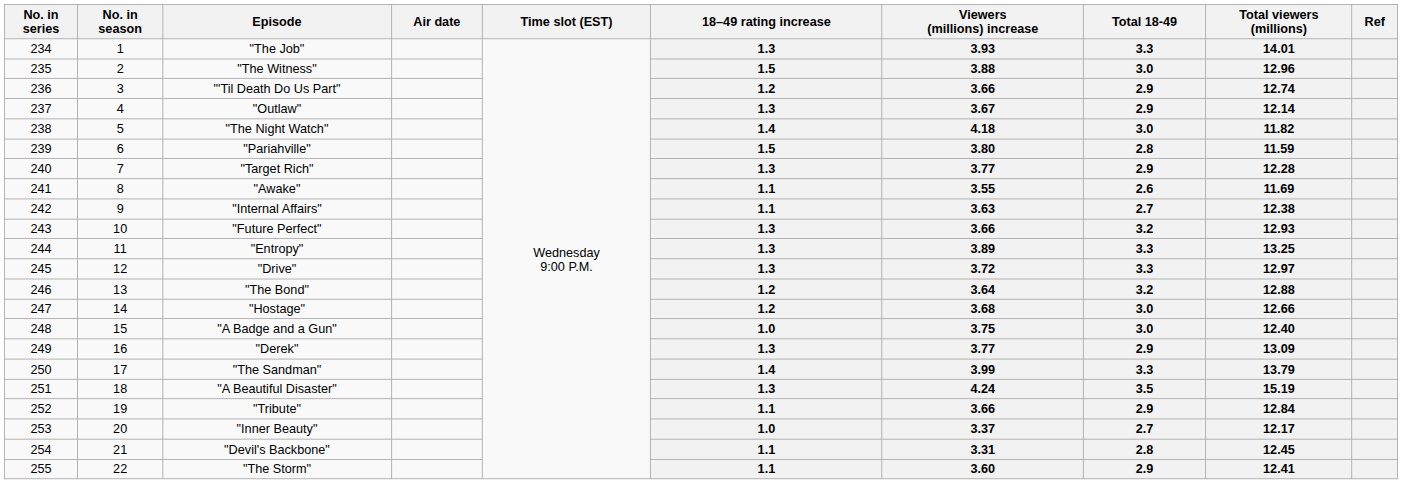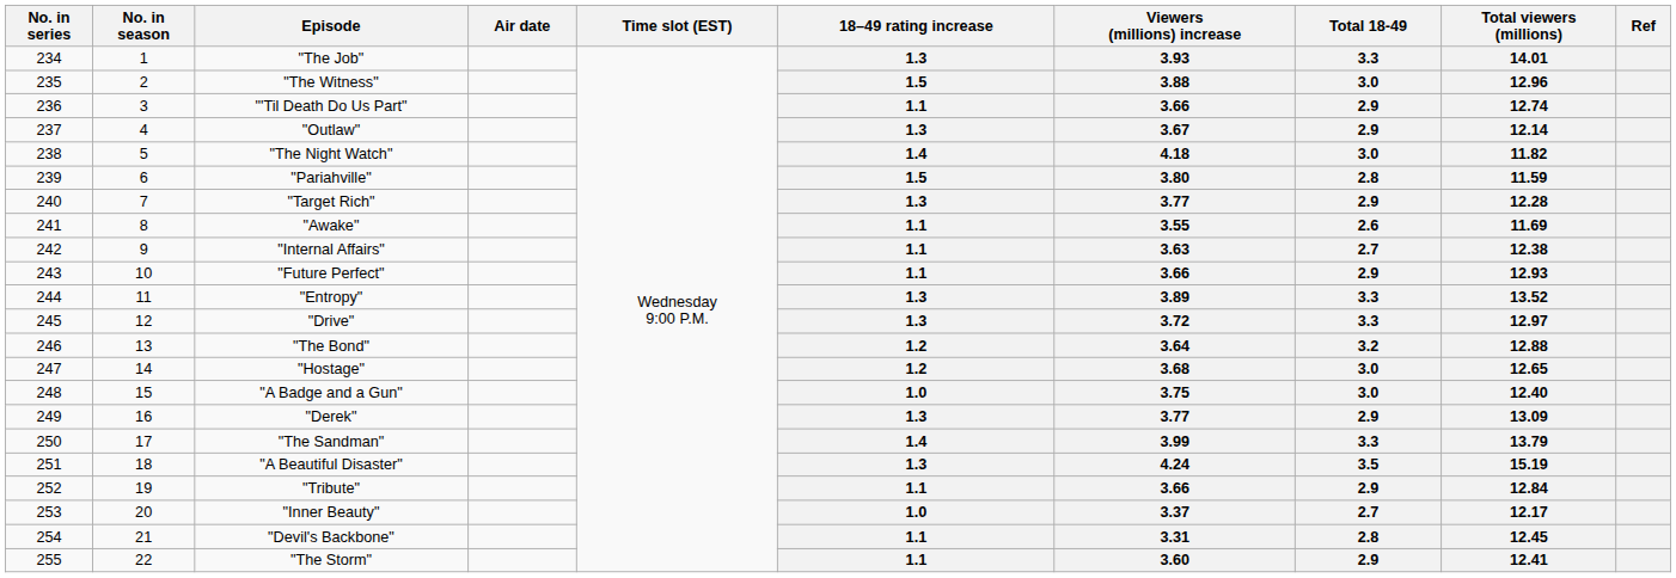"'Til Death Do Us Part" | 18–49 rating increase: 1.2 -> 1.1
"Future Perfect" | 18–49 rating increase: 1.3 -> 1.1
"Future Perfect" | Total 18-49: 3.2 -> 2.9
"Entropy" | Total viewers (millions): 13.25 -> 13.52
"Hostage" | Total viewers (millions): 12.66 -> 12.65
